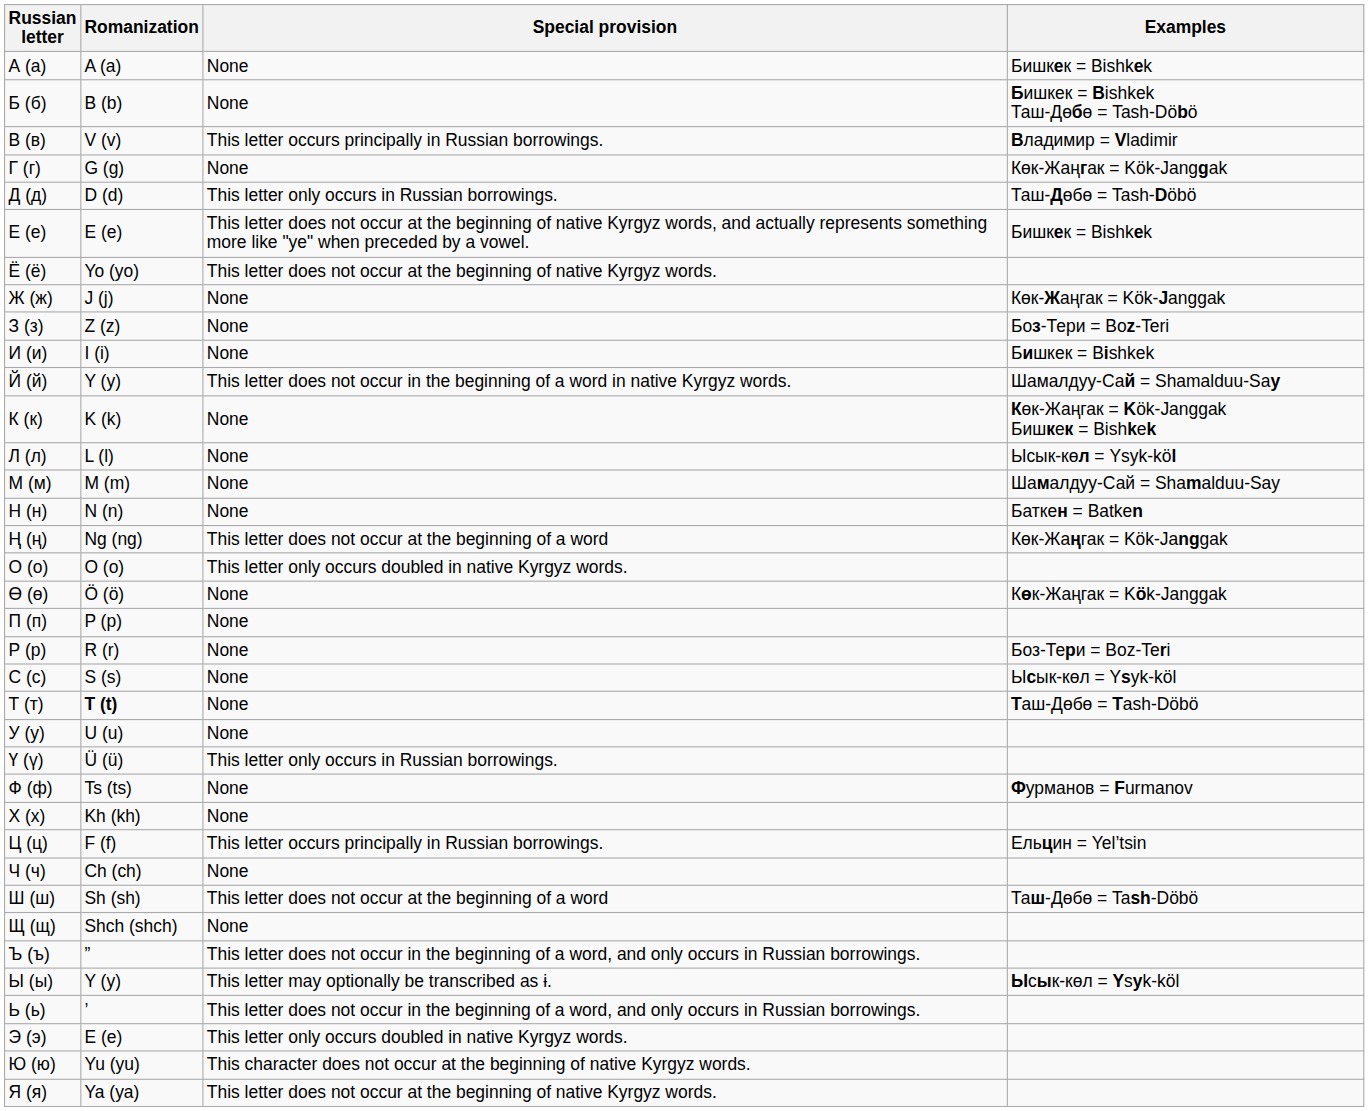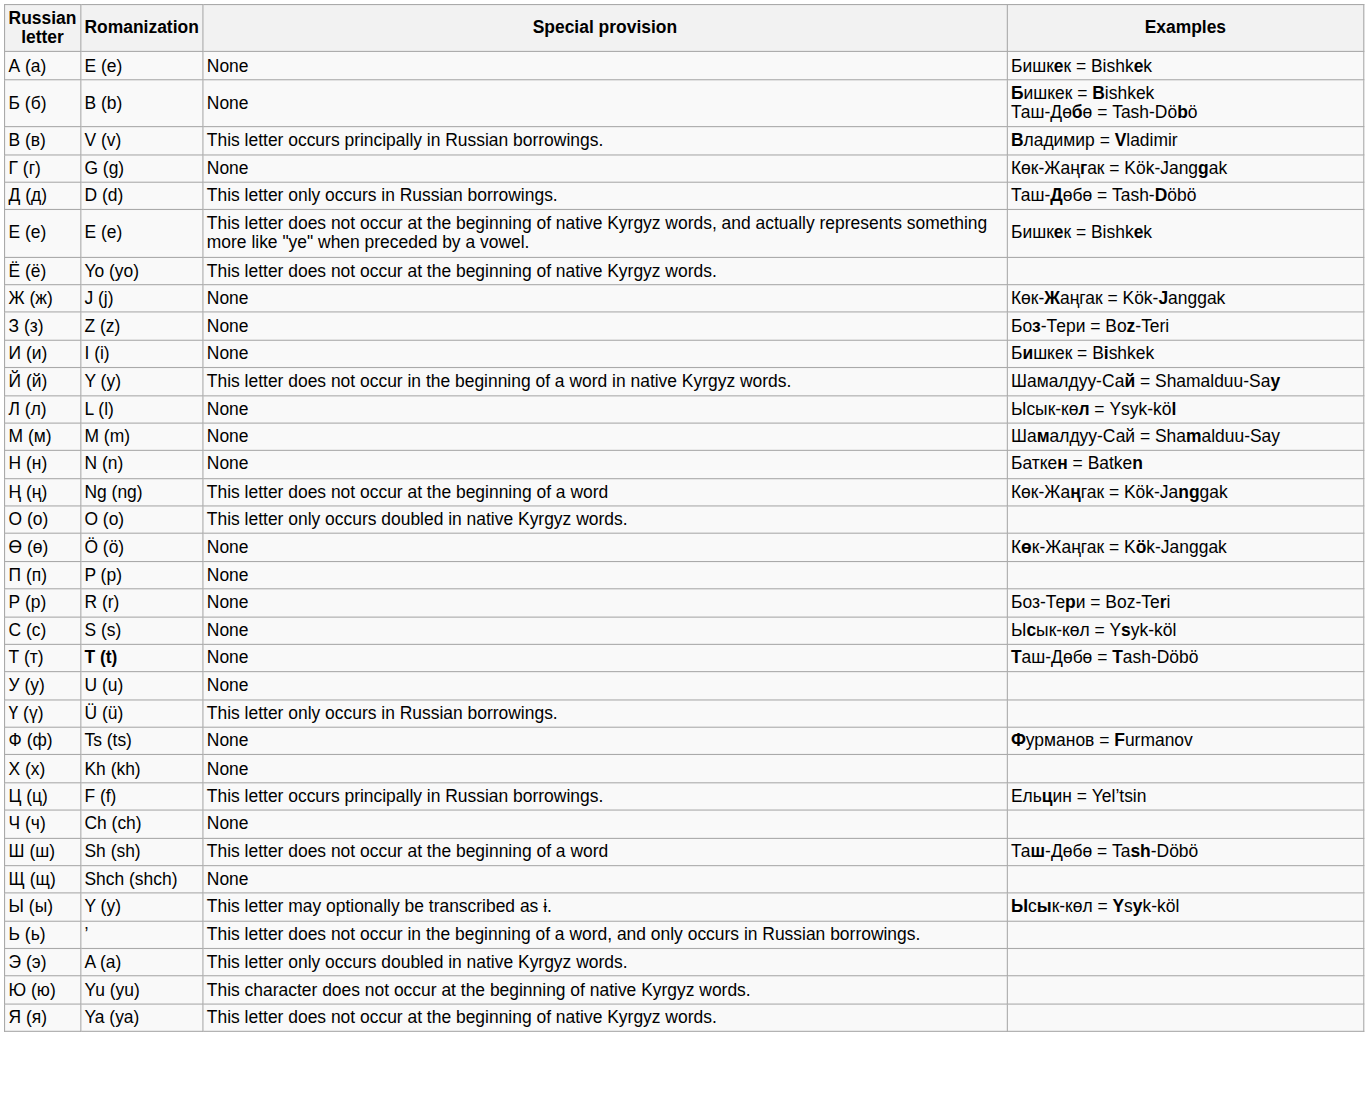А (а) | Romanization: A (a) -> E (e)
- row: К (к) | K (k) | None | Көк-Жаңгак = Kök-Janggak Бишкек = Bishkek
- row: Ъ (ъ) | ” | This letter does not occur in the beginning of a word, and only occurs in Russian borrowings.
Э (э) | Romanization: E (e) -> A (a)
